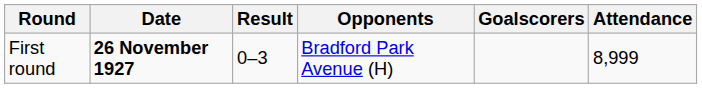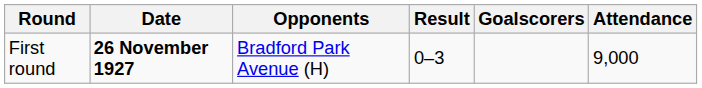columns swapped: Opponents <-> Result
First round | Attendance: 8,999 -> 9,000
